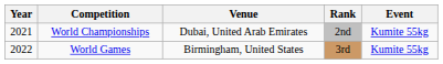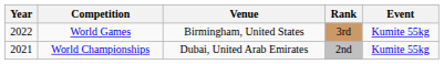rows swapped: World Championships <-> World Games
